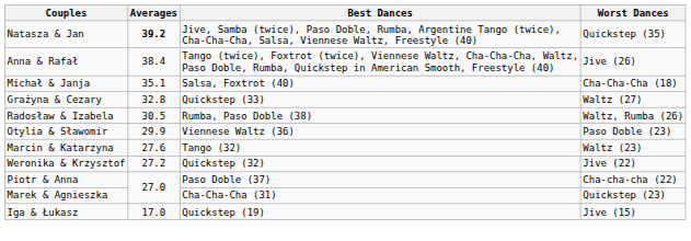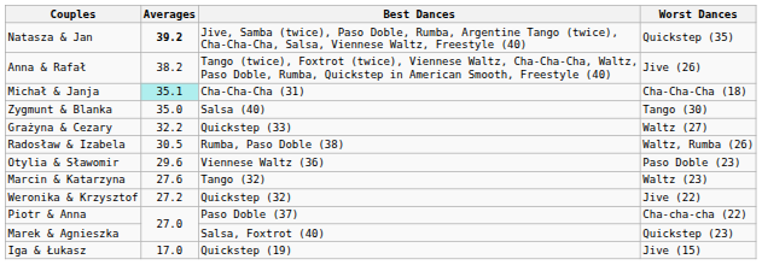Anna & Rafał | Averages: 38.4 -> 38.2
Michał & Janja | Averages: no background -> paleturquoise background
Michał & Janja | Best Dances: Salsa, Foxtrot (40) -> Cha-Cha-Cha (31)
+ row: Zygmunt & Blanka | 35.0 | Salsa (40) | Tango (30)
Grażyna & Cezary | Averages: 32.8 -> 32.2
Otylia & Sławomir | Averages: 29.9 -> 29.6
Marek & Agnieszka | Best Dances: Cha-Cha-Cha (31) -> Salsa, Foxtrot (40)
